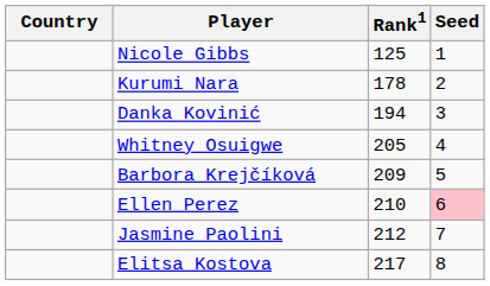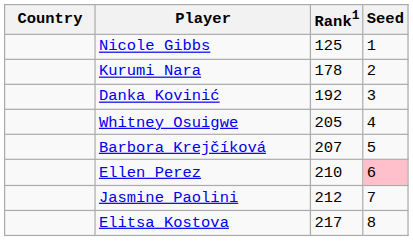Danka Kovinić | Rank1: 194 -> 192
Barbora Krejčíková | Rank1: 209 -> 207
